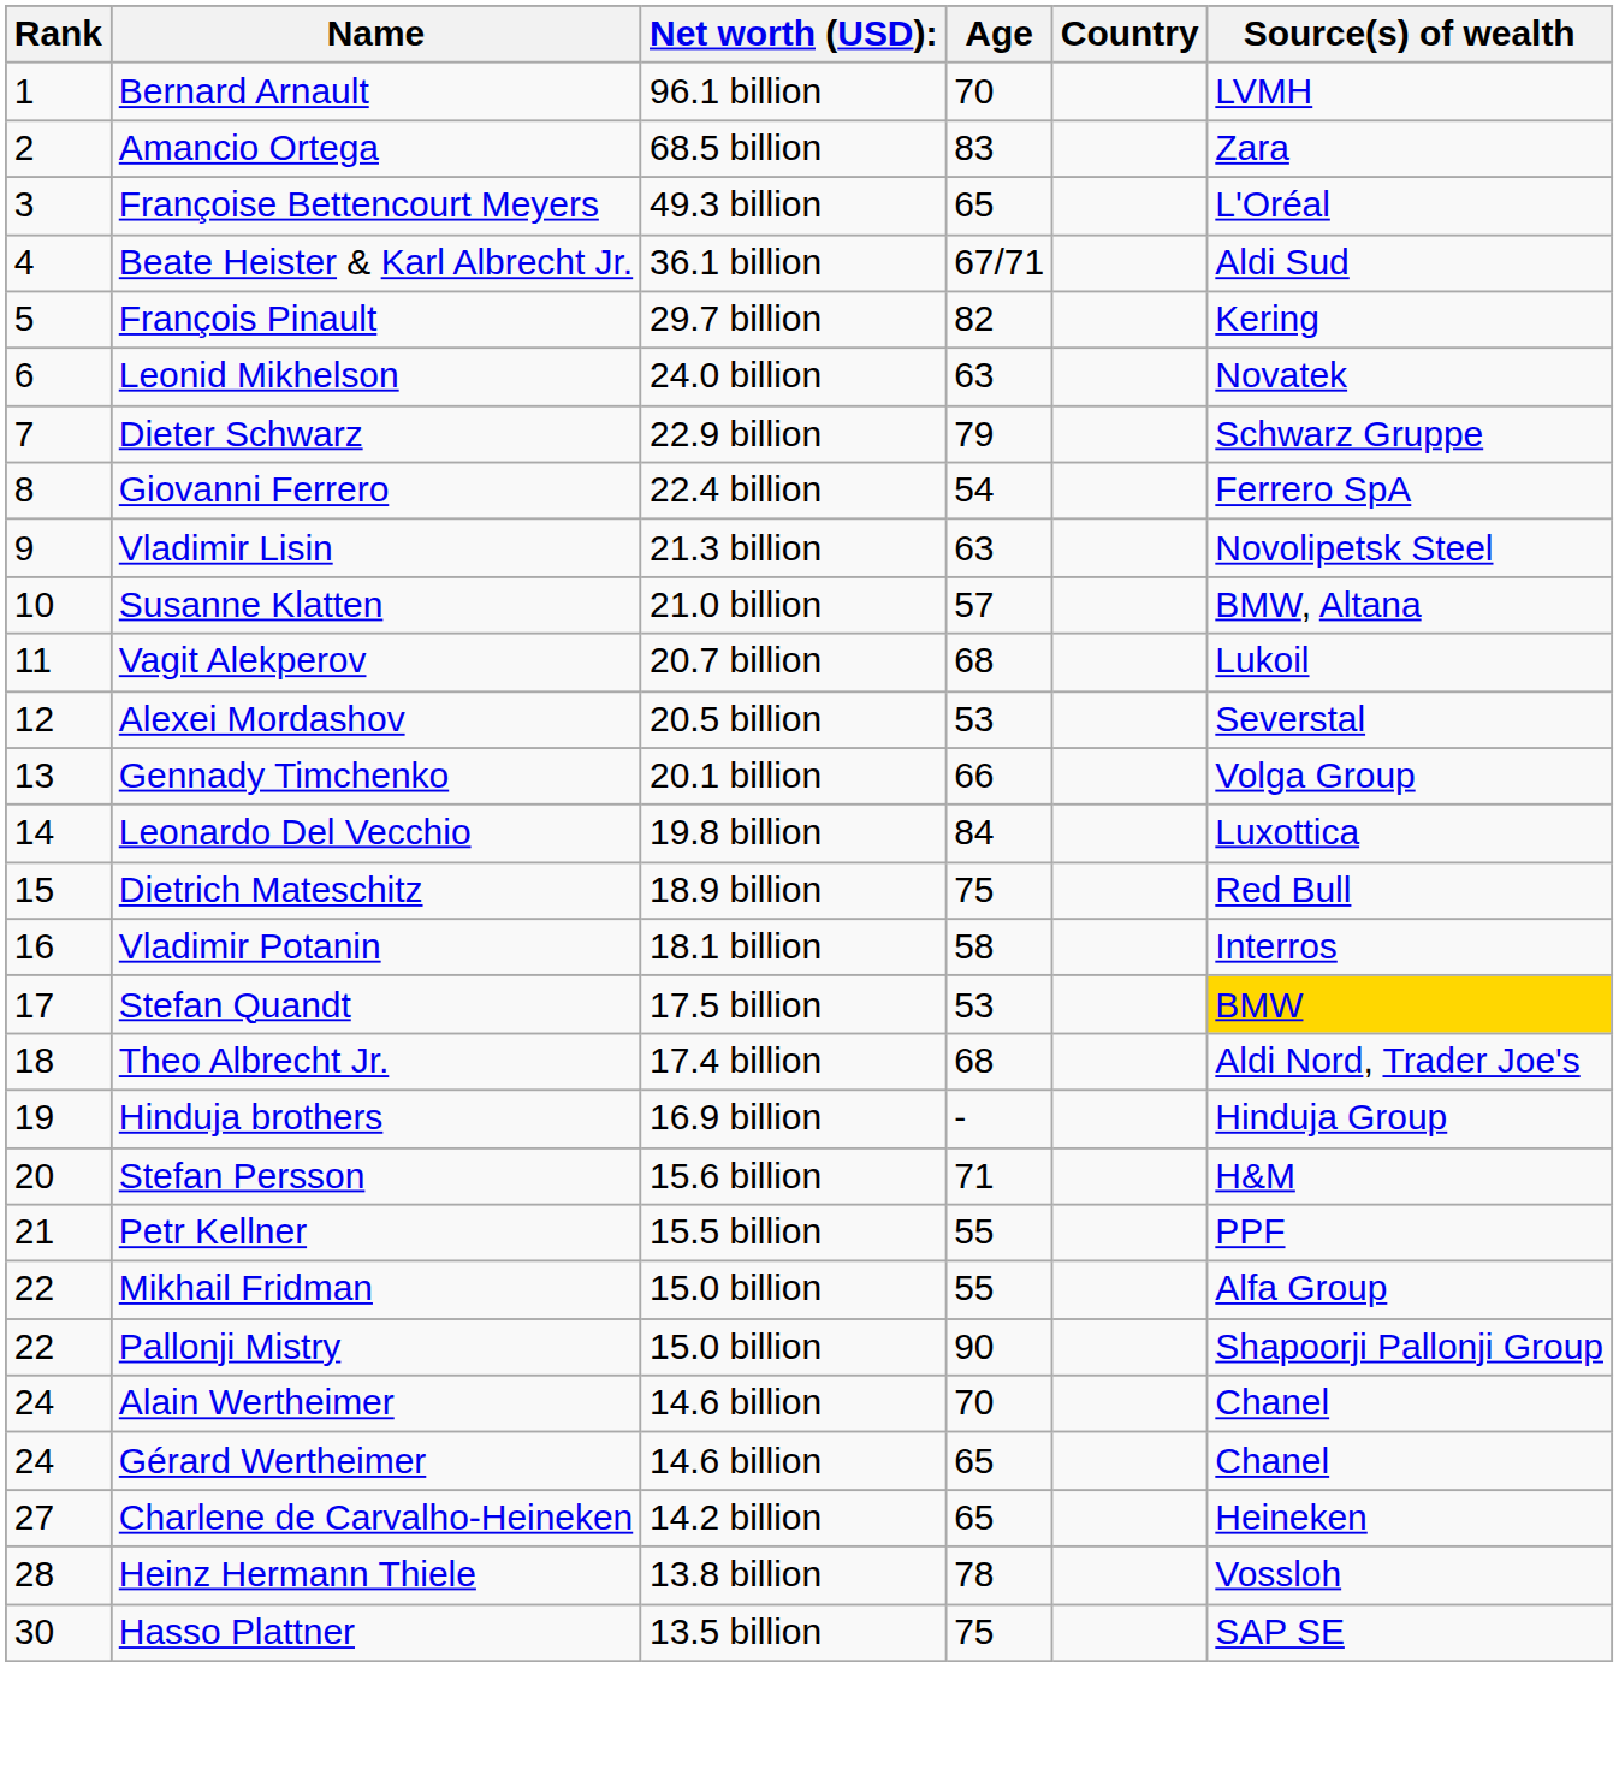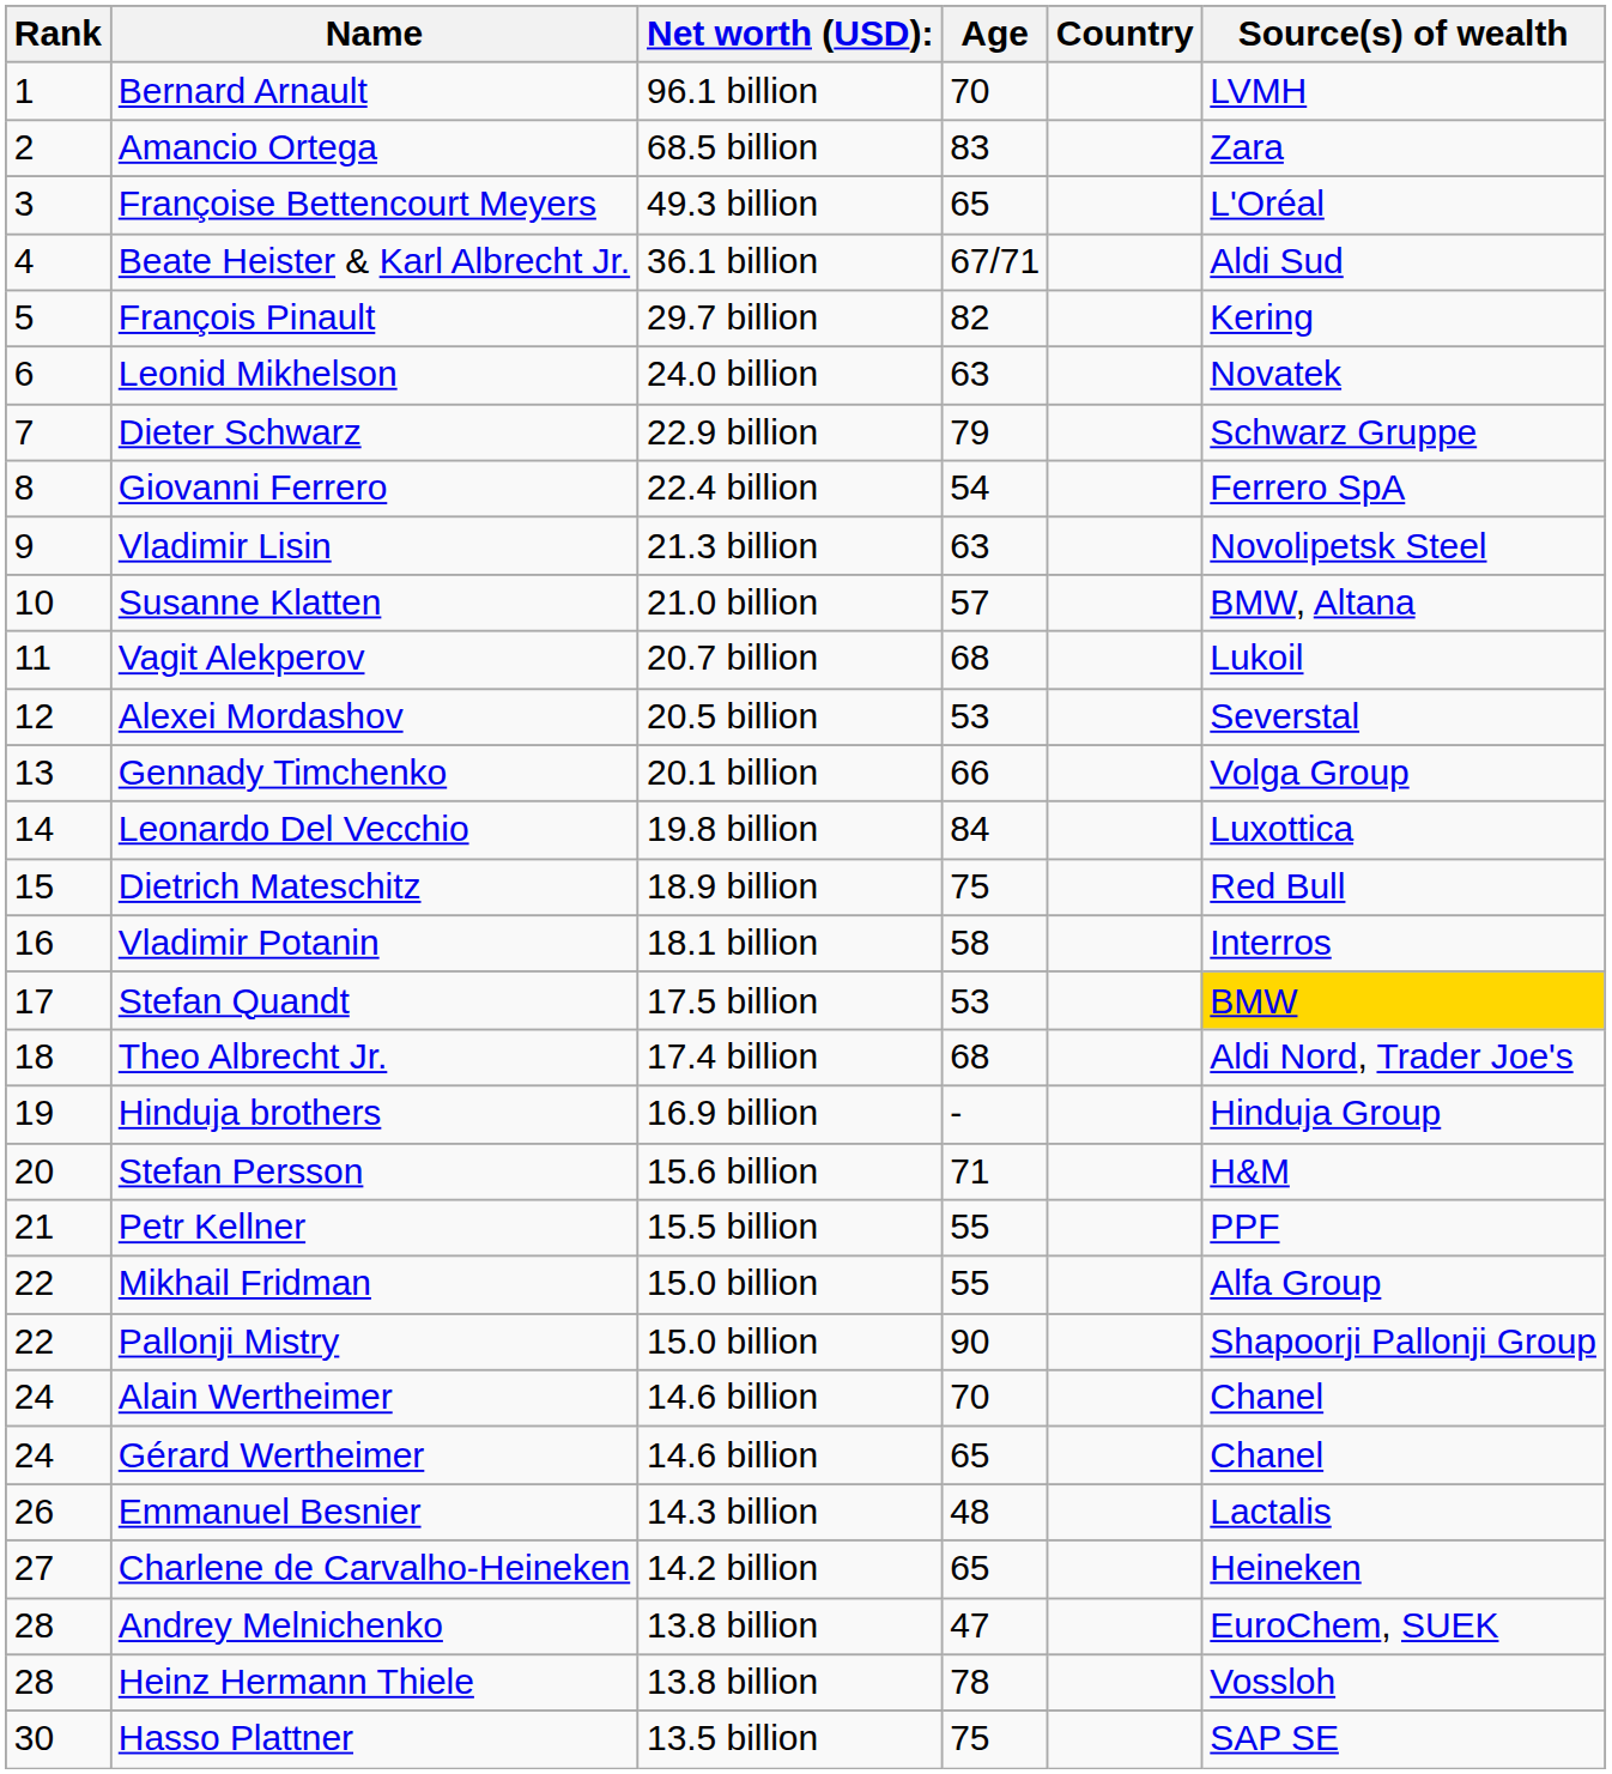+ row: 26 | Emmanuel Besnier | 14.3 billion | 48 | Lactalis
+ row: 28 | Andrey Melnichenko | 13.8 billion | 47 | EuroChem, SUEK
